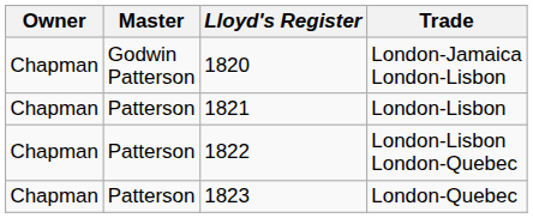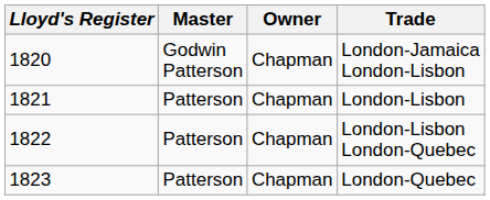columns swapped: Lloyd's Register <-> Owner
